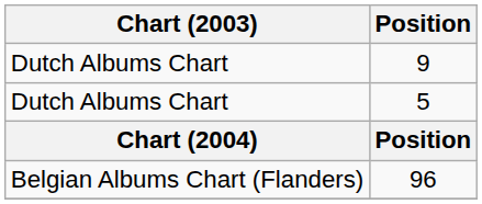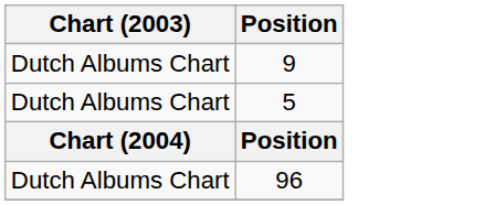96 | Chart (2003): Belgian Albums Chart (Flanders) -> Dutch Albums Chart
